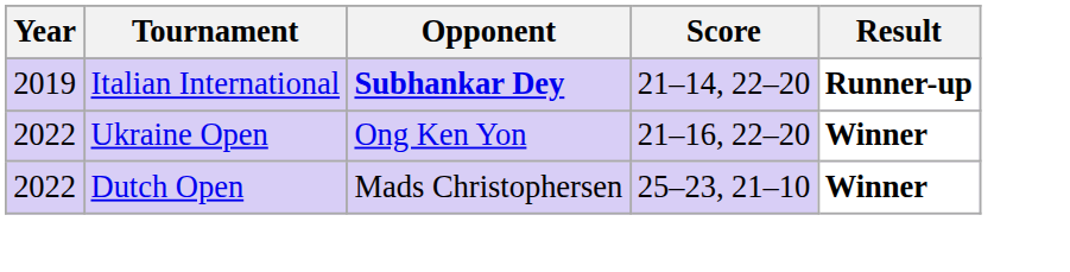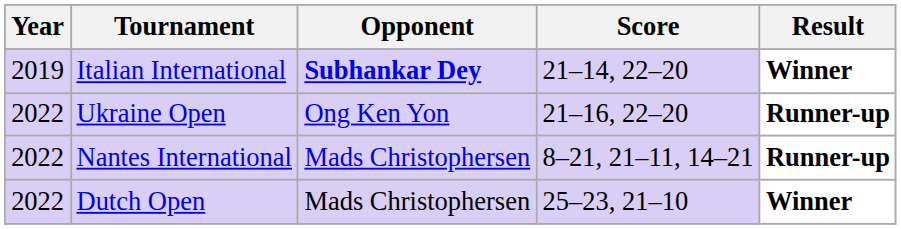Italian International | Result: Runner-up -> Winner
Ukraine Open | Result: Winner -> Runner-up
+ row: 2022 | Nantes International | Mads Christophersen | 8–21, 21–11, 14–21 | Runner-up
